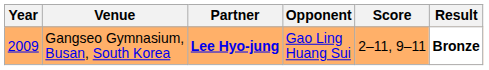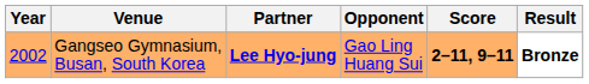Gangseo Gymnasium, Busan, South Korea | Year: 2009 -> 2002
Gangseo Gymnasium, Busan, South Korea | Score: normal -> bold
